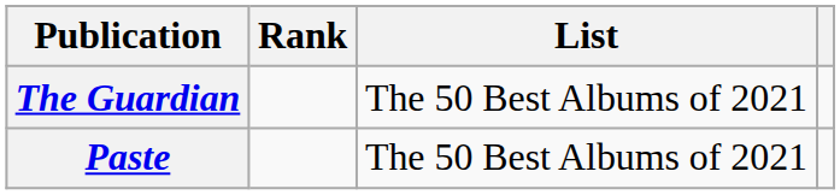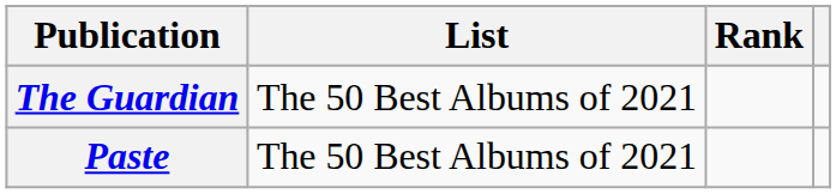columns swapped: List <-> Rank
